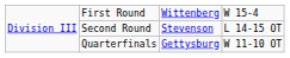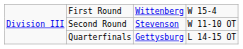Second Round | column 4: L 14-15 OT -> W 11-10 OT
Quarterfinals | column 4: W 11-10 OT -> L 14-15 OT
